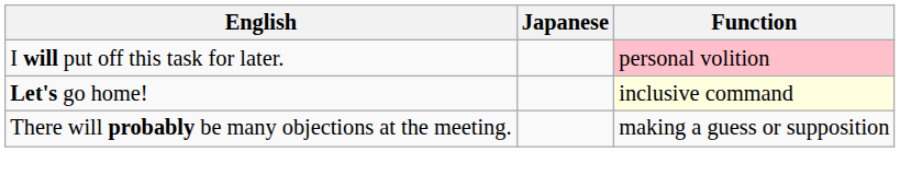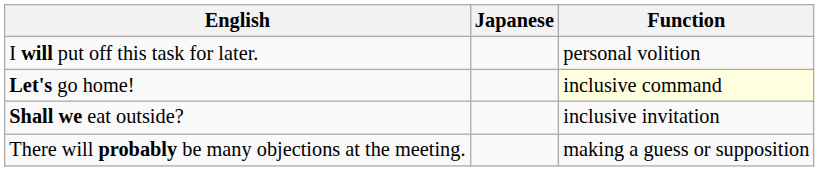I will put off this task for later. | Function: pink background -> no background
+ row: Shall we eat outside? | inclusive invitation
